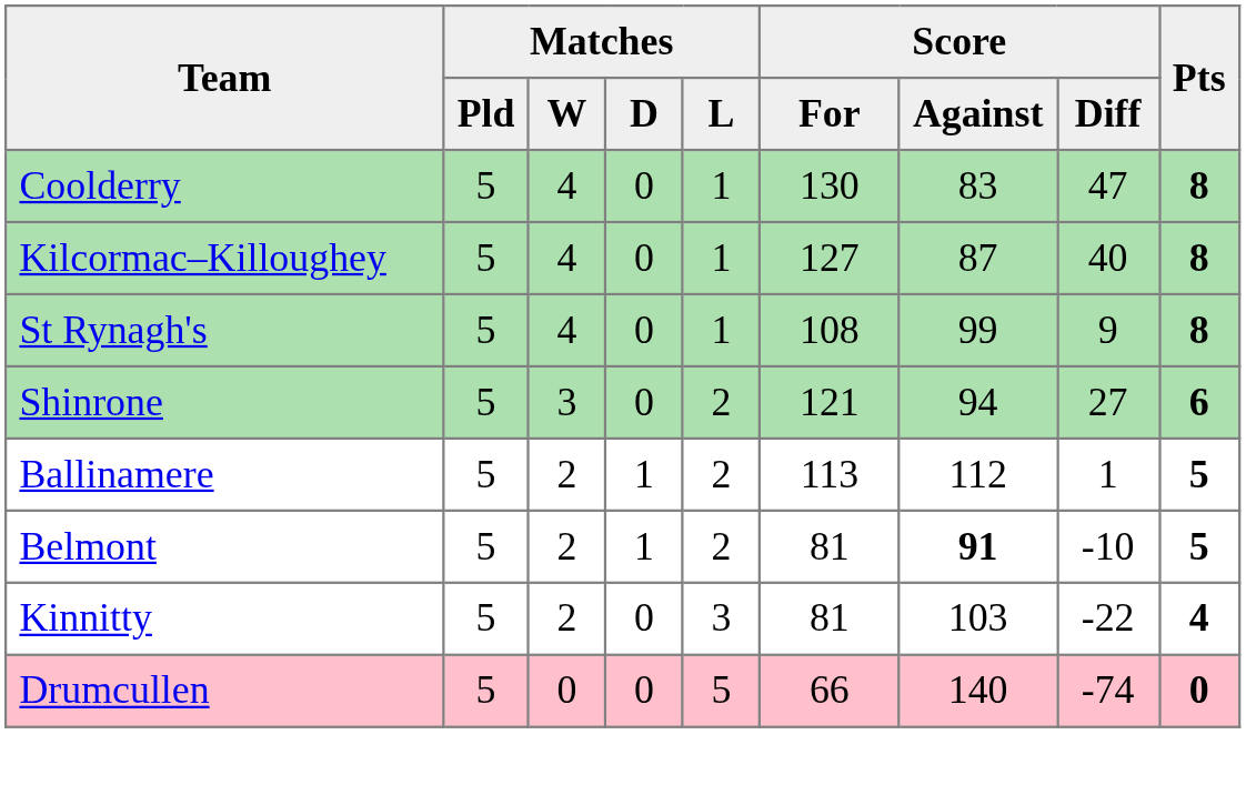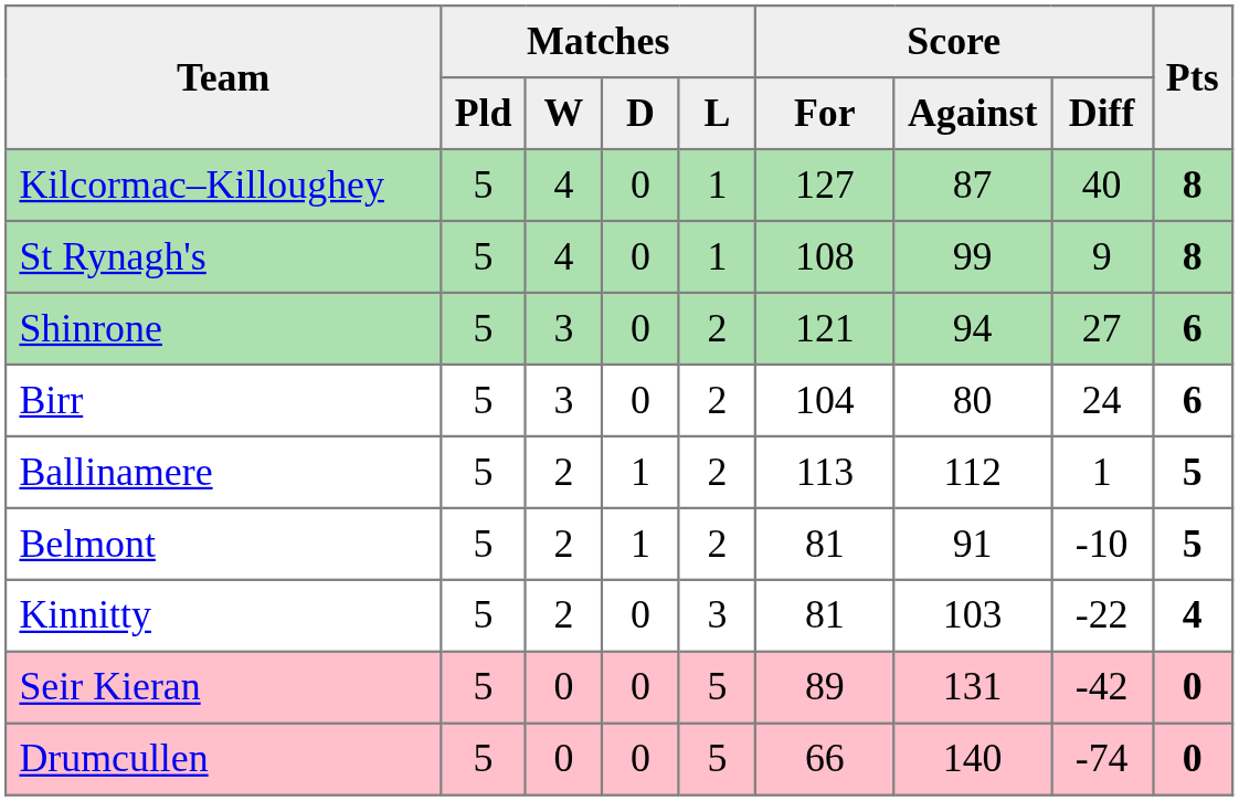- row: Coolderry | 5 | 4 | 0 | 1 | 130 | 83 | 47 | 8
+ row: Birr | 5 | 3 | 0 | 2 | 104 | 80 | 24 | 6
Belmont | Score / Against: bold -> normal
+ row: Seir Kieran | 5 | 0 | 0 | 5 | 89 | 131 | -42 | 0
